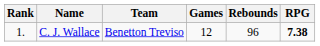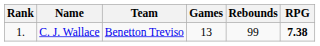C. J. Wallace | Games: 12 -> 13
C. J. Wallace | Rebounds: 96 -> 99
